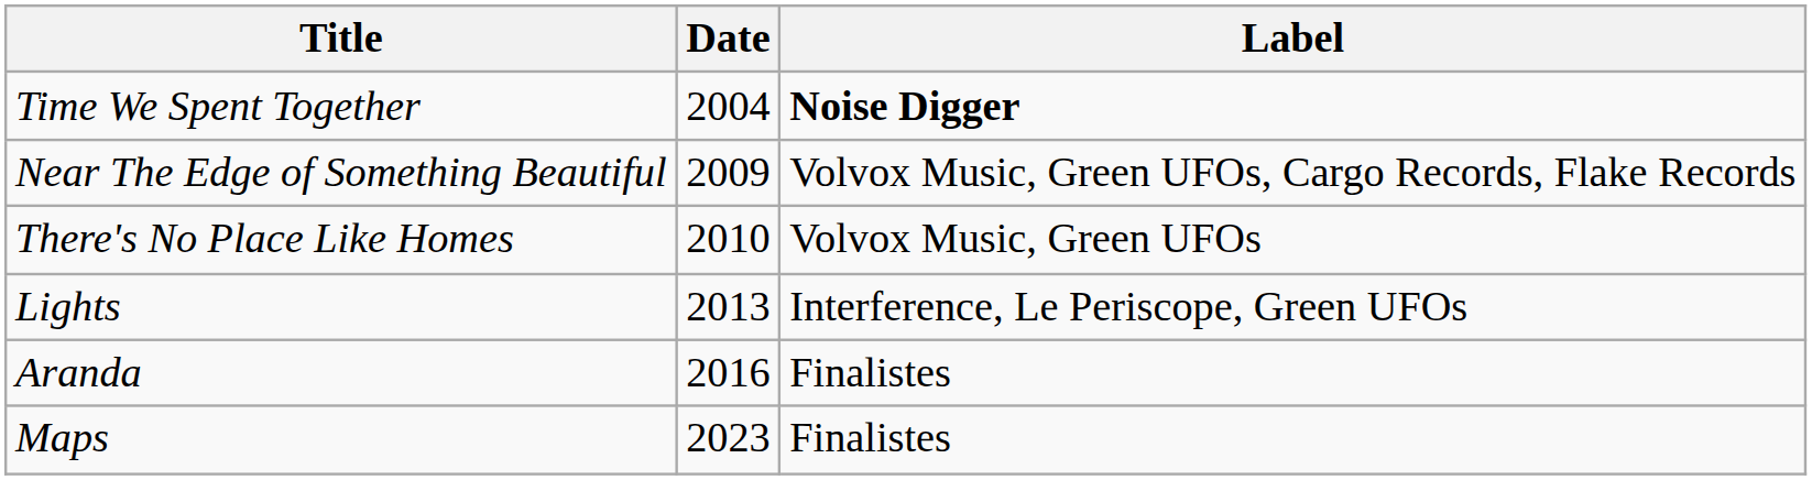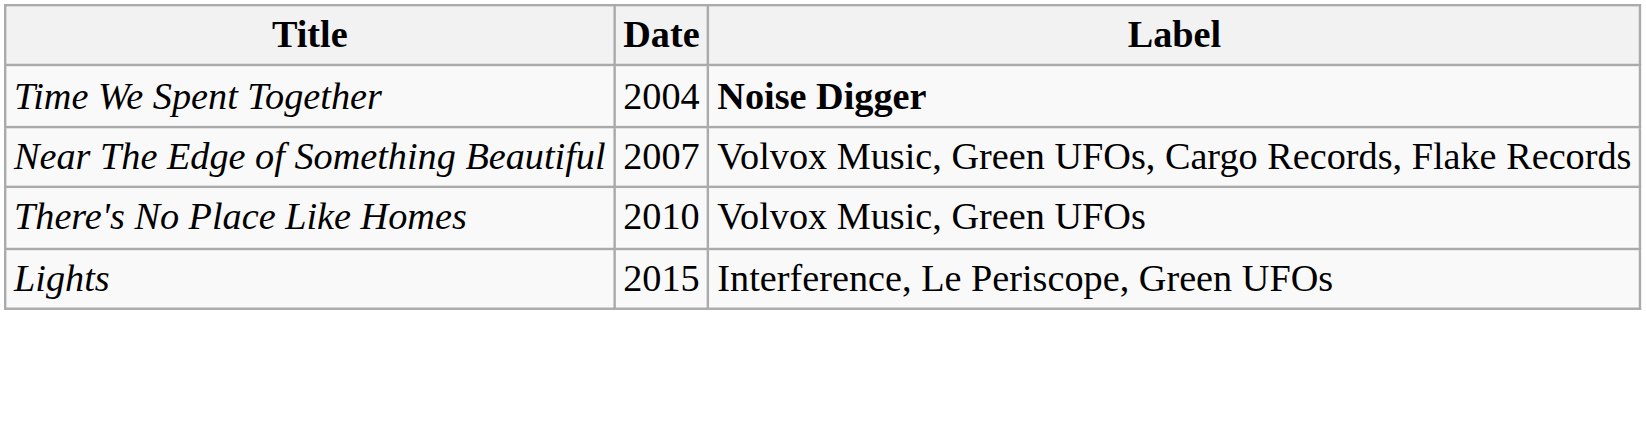Near The Edge of Something Beautiful | Date: 2009 -> 2007
Lights | Date: 2013 -> 2015
- row: Aranda | 2016 | Finalistes
- row: Maps | 2023 | Finalistes
